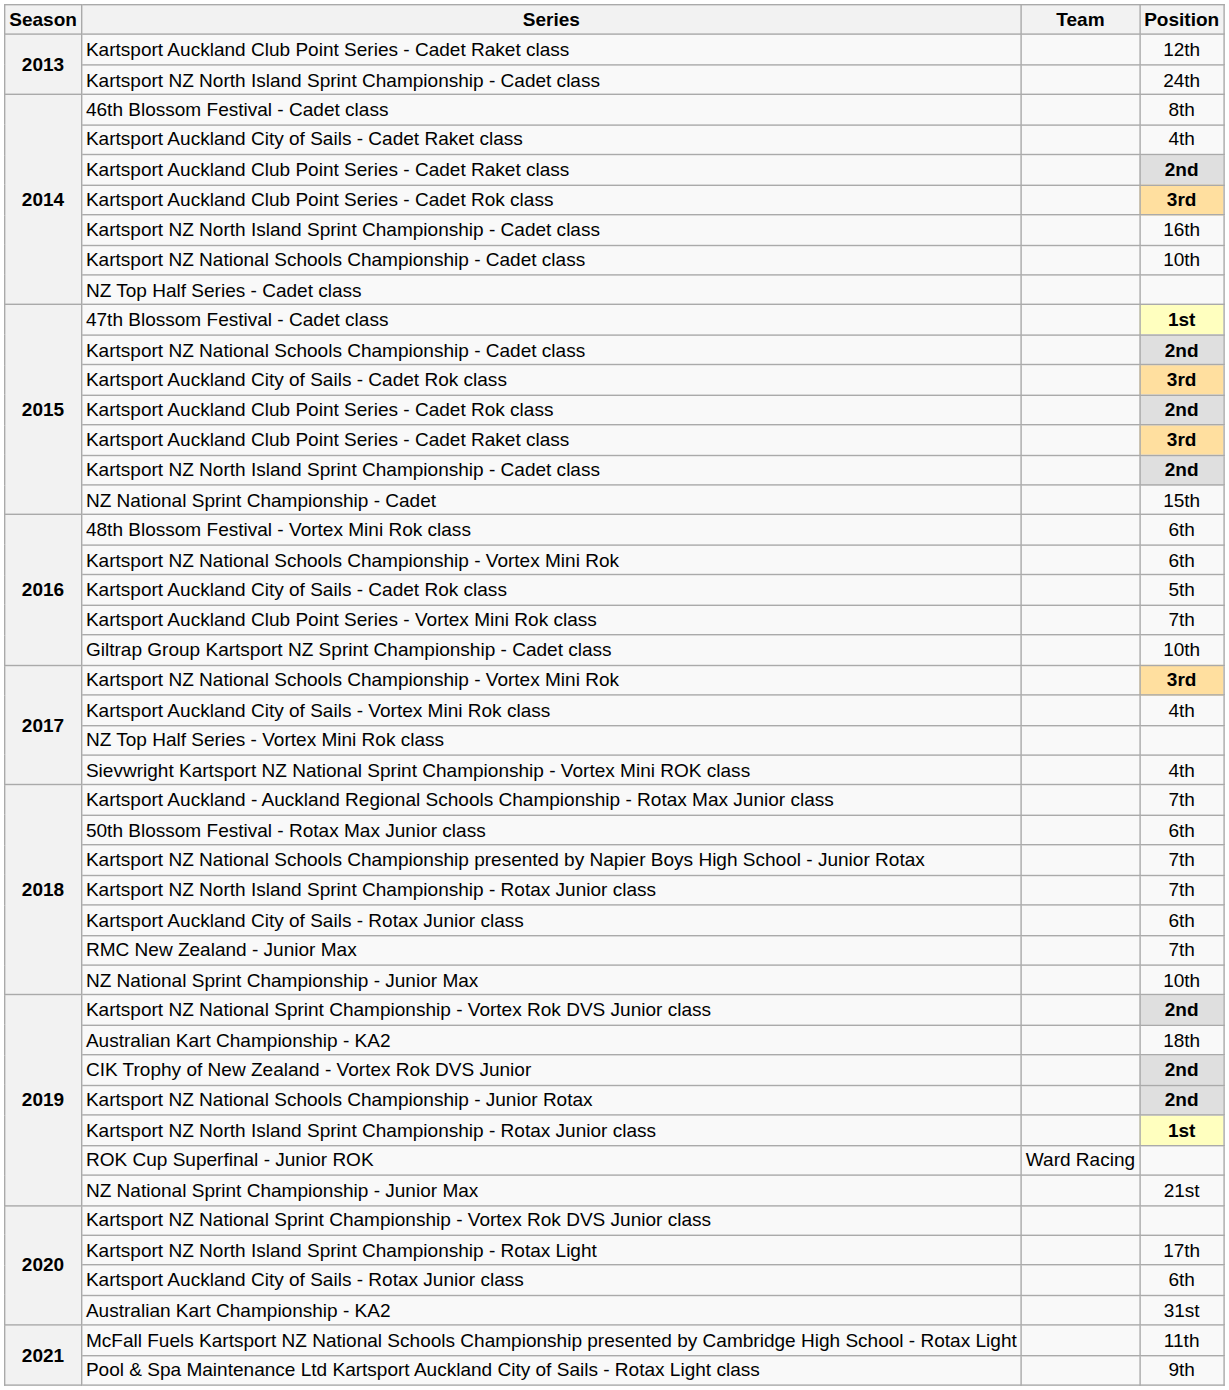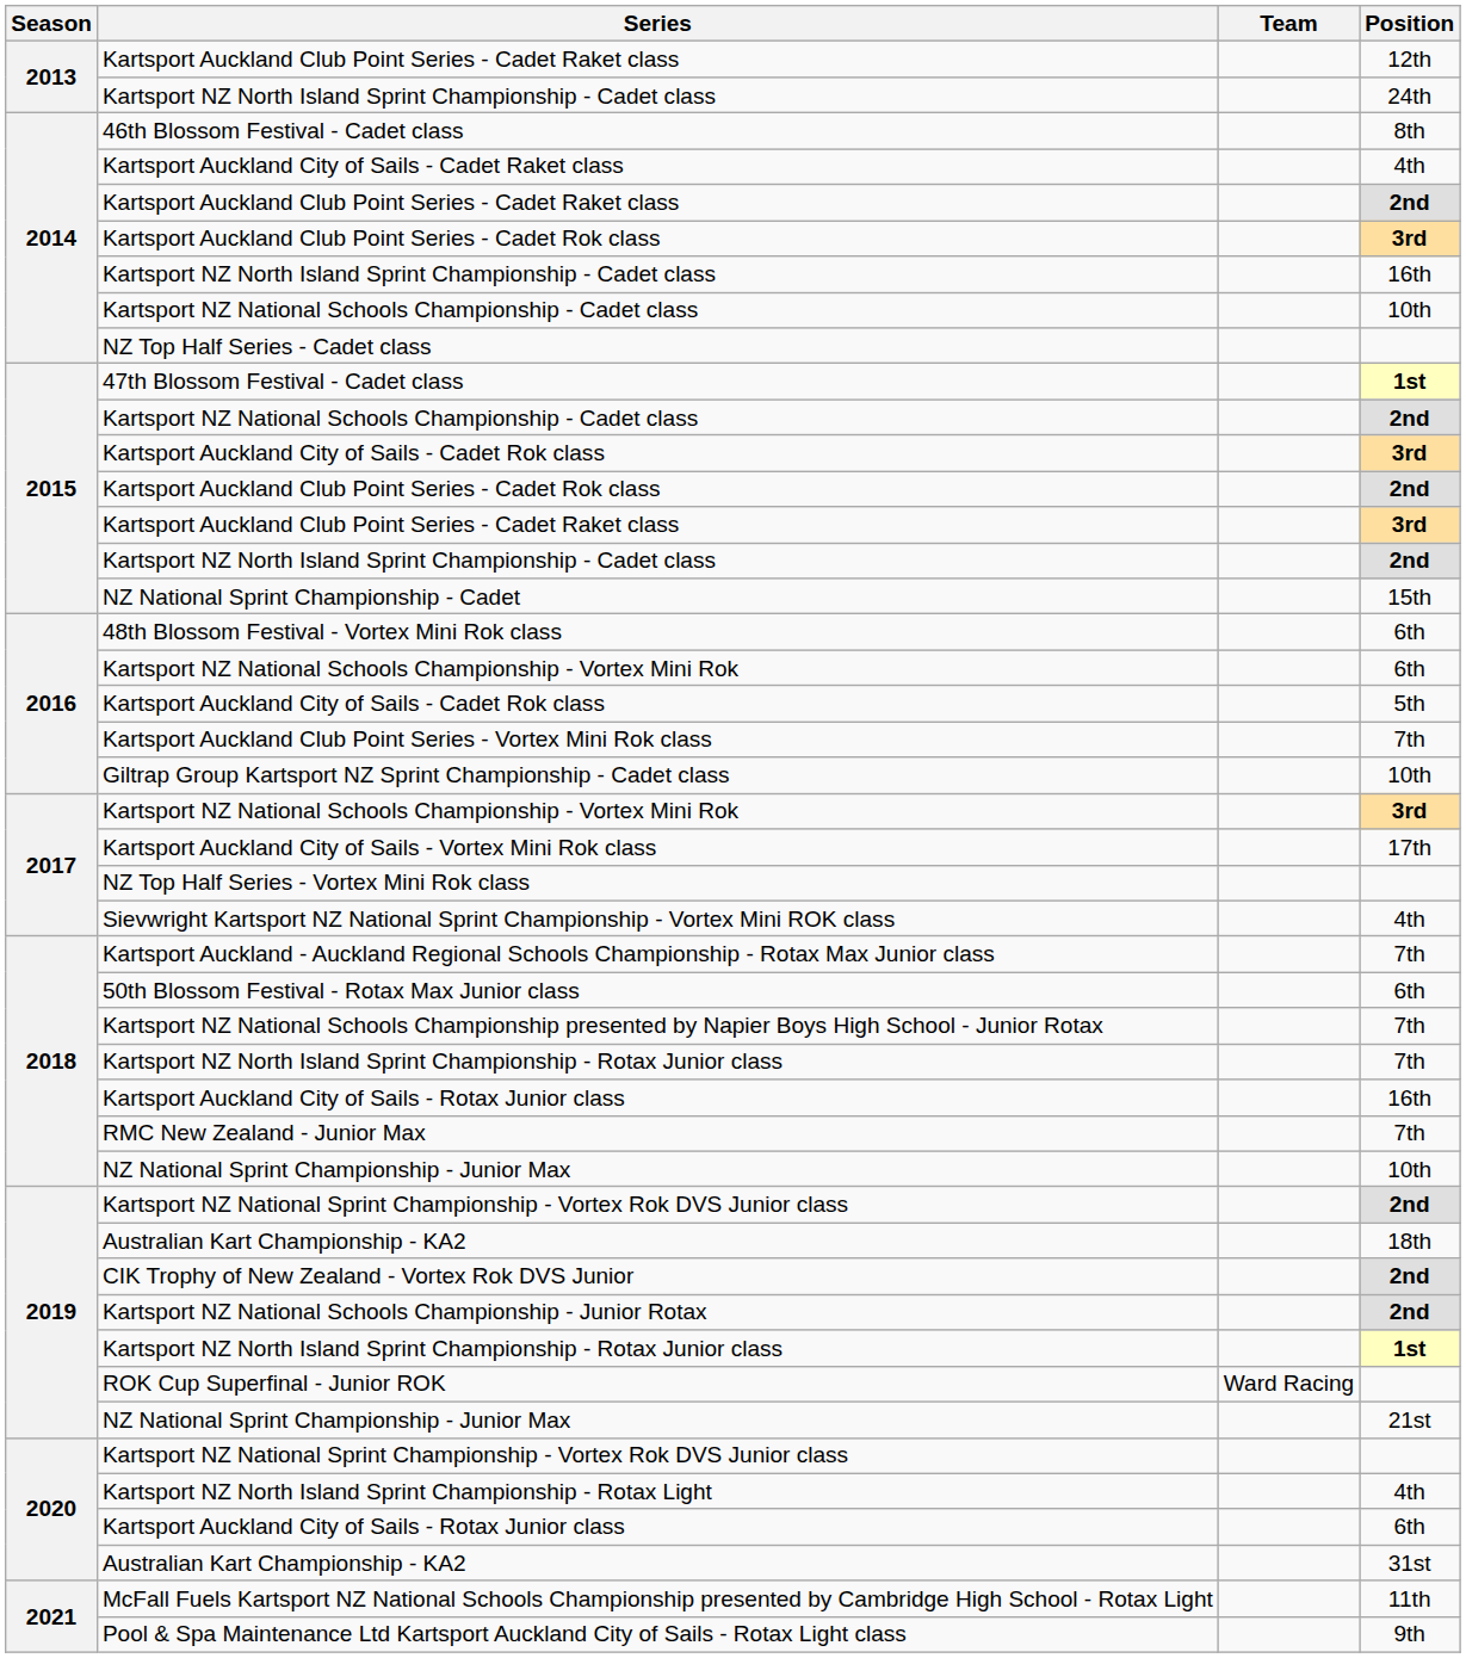Kartsport Auckland City of Sails - Vortex Mini Rok class | Position: 4th -> 17th
2018 / Kartsport Auckland City of Sails - Rotax Junior class | Position: 6th -> 16th
Kartsport NZ North Island Sprint Championship - Rotax Light | Position: 17th -> 4th
